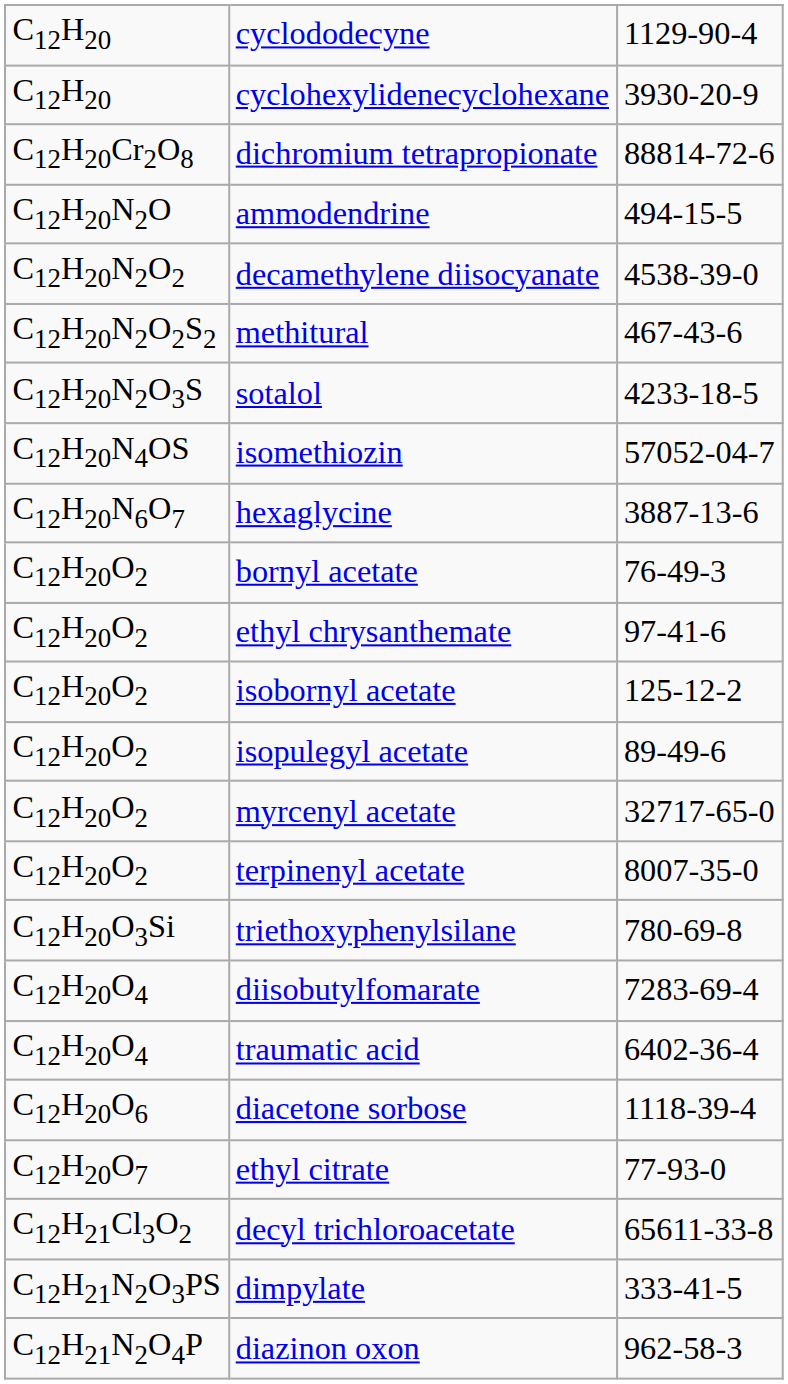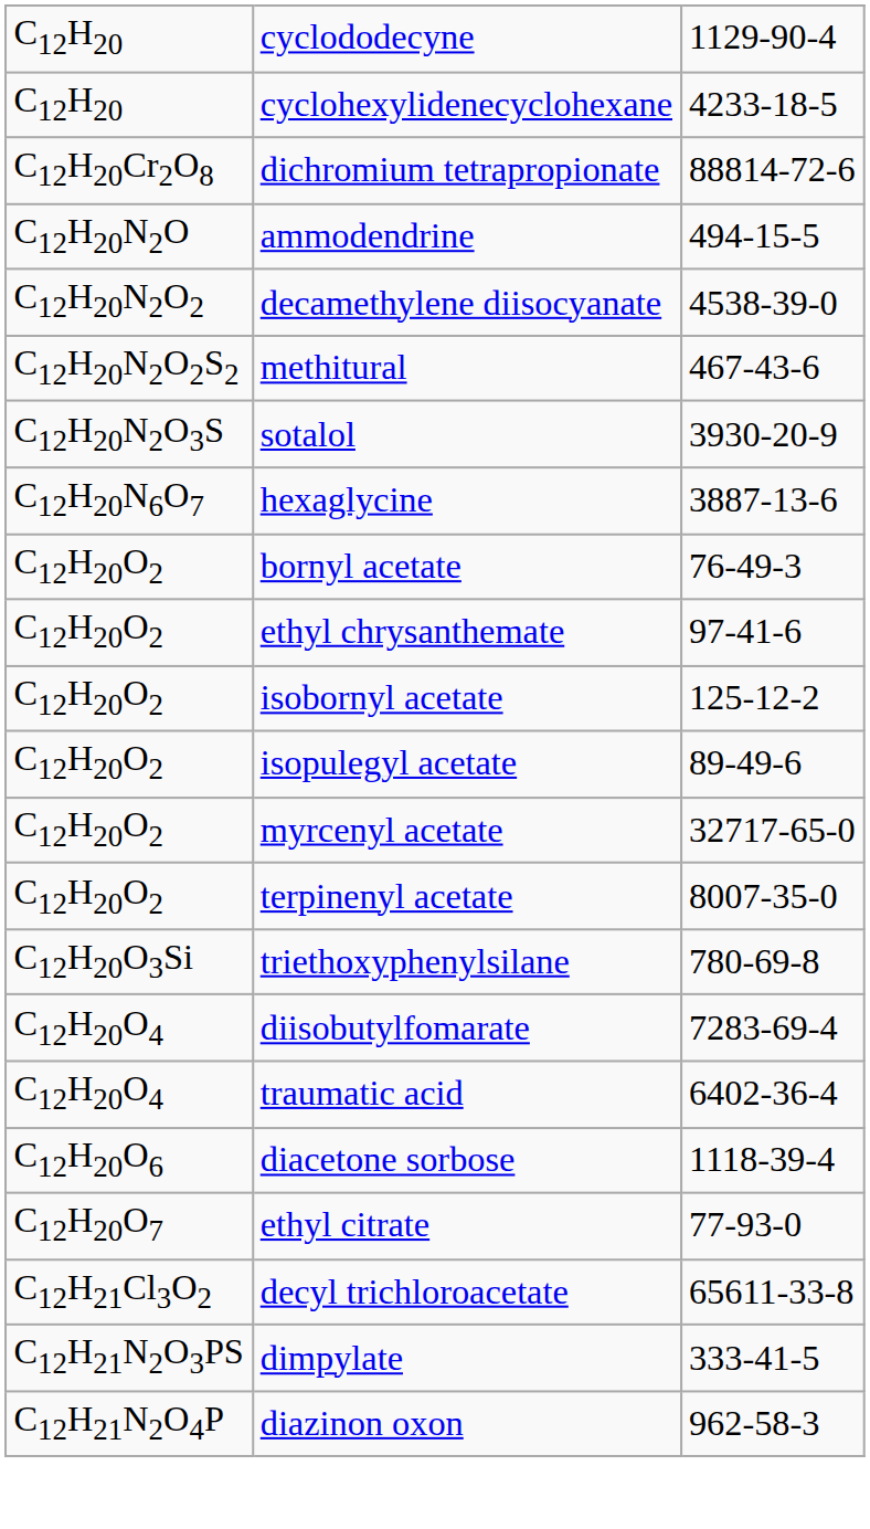cyclohexylidenecyclohexane | column 3: 3930-20-9 -> 4233-18-5
sotalol | column 3: 4233-18-5 -> 3930-20-9
- row: C12H20N4OS | isomethiozin | 57052-04-7
